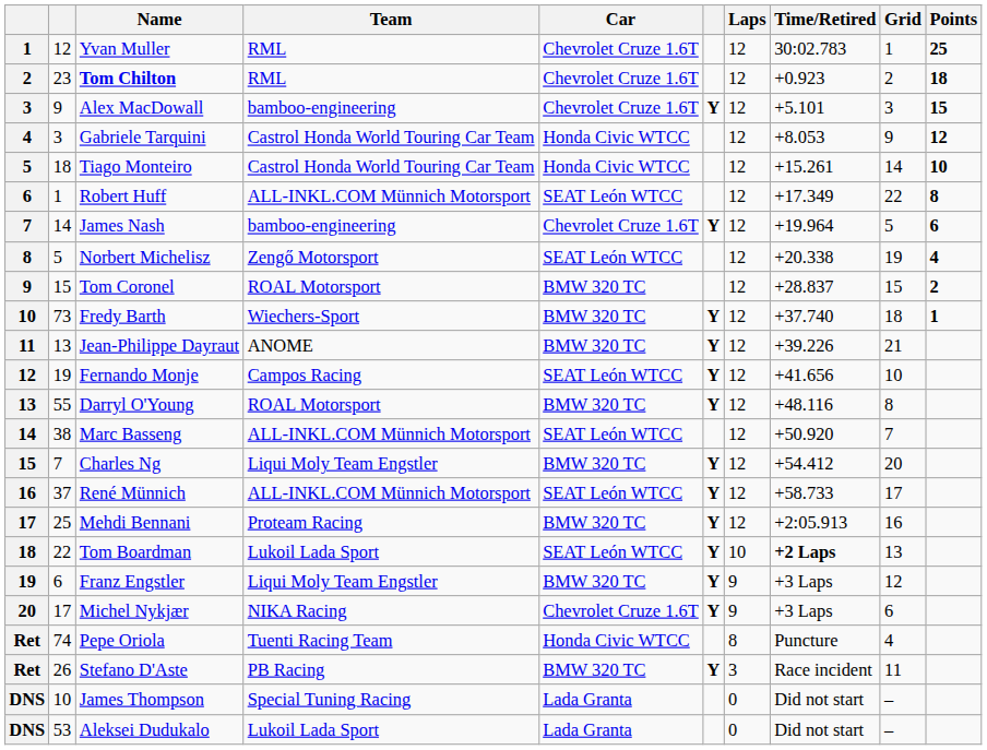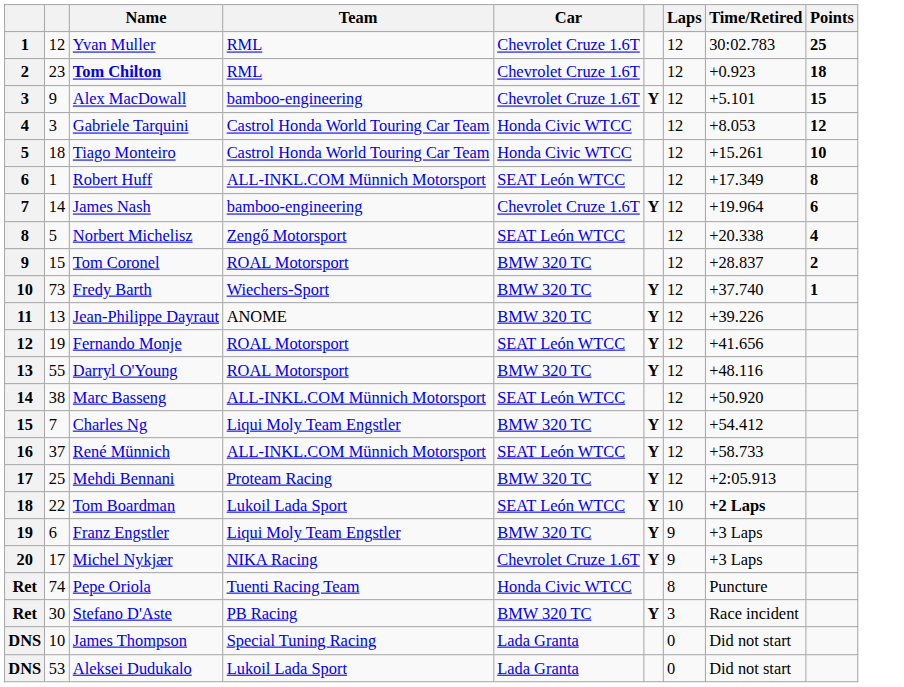- column: Grid | 1 | 2 | 3 | 9 | 14 | 22 | 5 | 19 | 15 | 18 | 21 | 10 | 8 | 7 | 20 | 17 | 16 | 13 | 12 | 6 | 4 | 11 | – | –
Fernando Monje | Team: Campos Racing -> ROAL Motorsport
Stefano D'Aste | column 2: 26 -> 30
